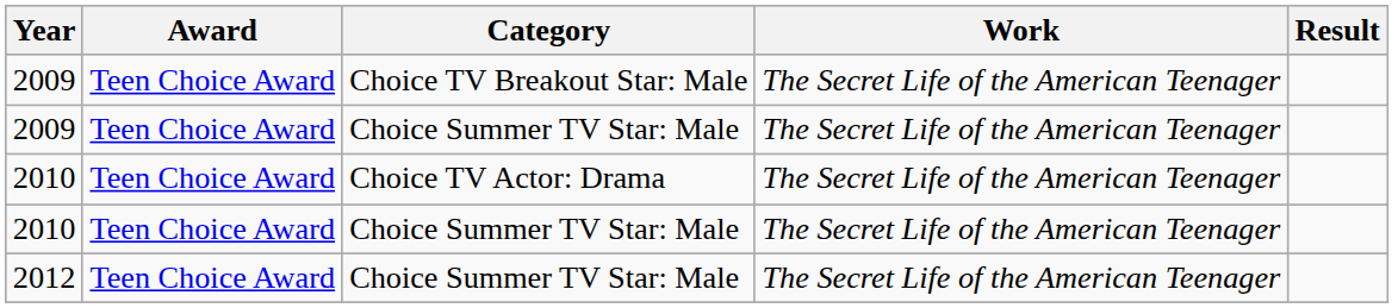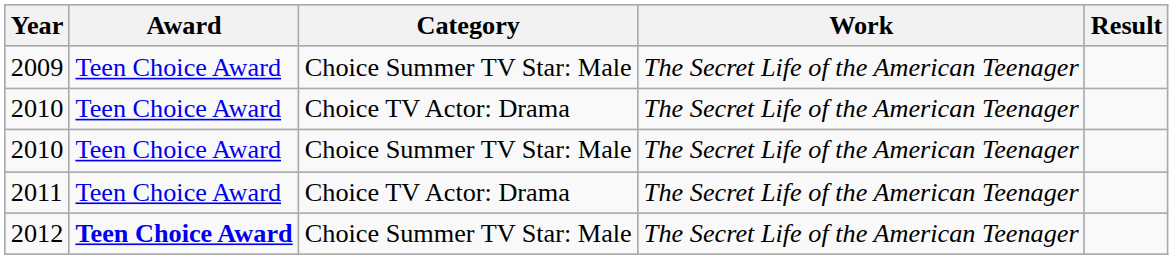- row: 2009 | Teen Choice Award | Choice TV Breakout Star: Male | The Secret Life of the American Teenager
+ row: 2011 | Teen Choice Award | Choice TV Actor: Drama | The Secret Life of the American Teenager
2012 | Award: normal -> bold
